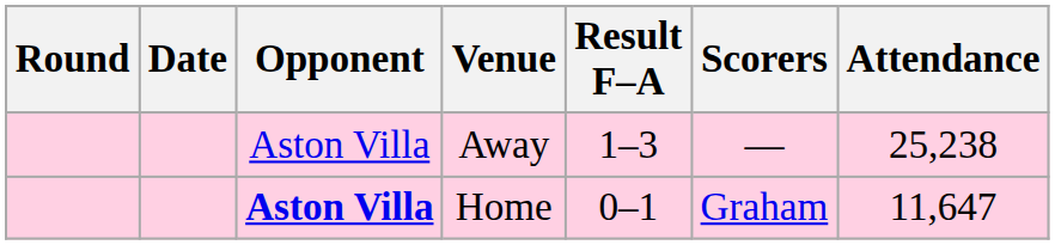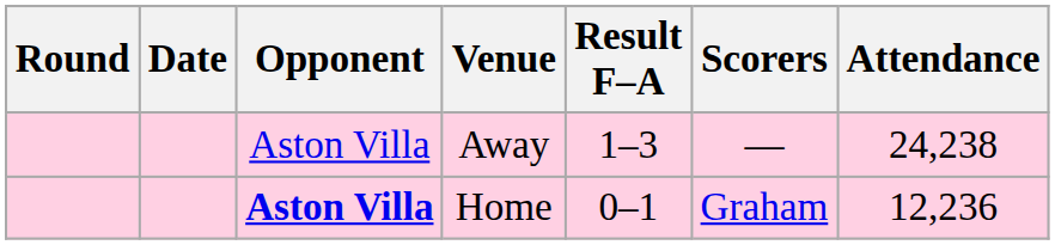Away | Attendance: 25,238 -> 24,238
Home | Attendance: 11,647 -> 12,236
